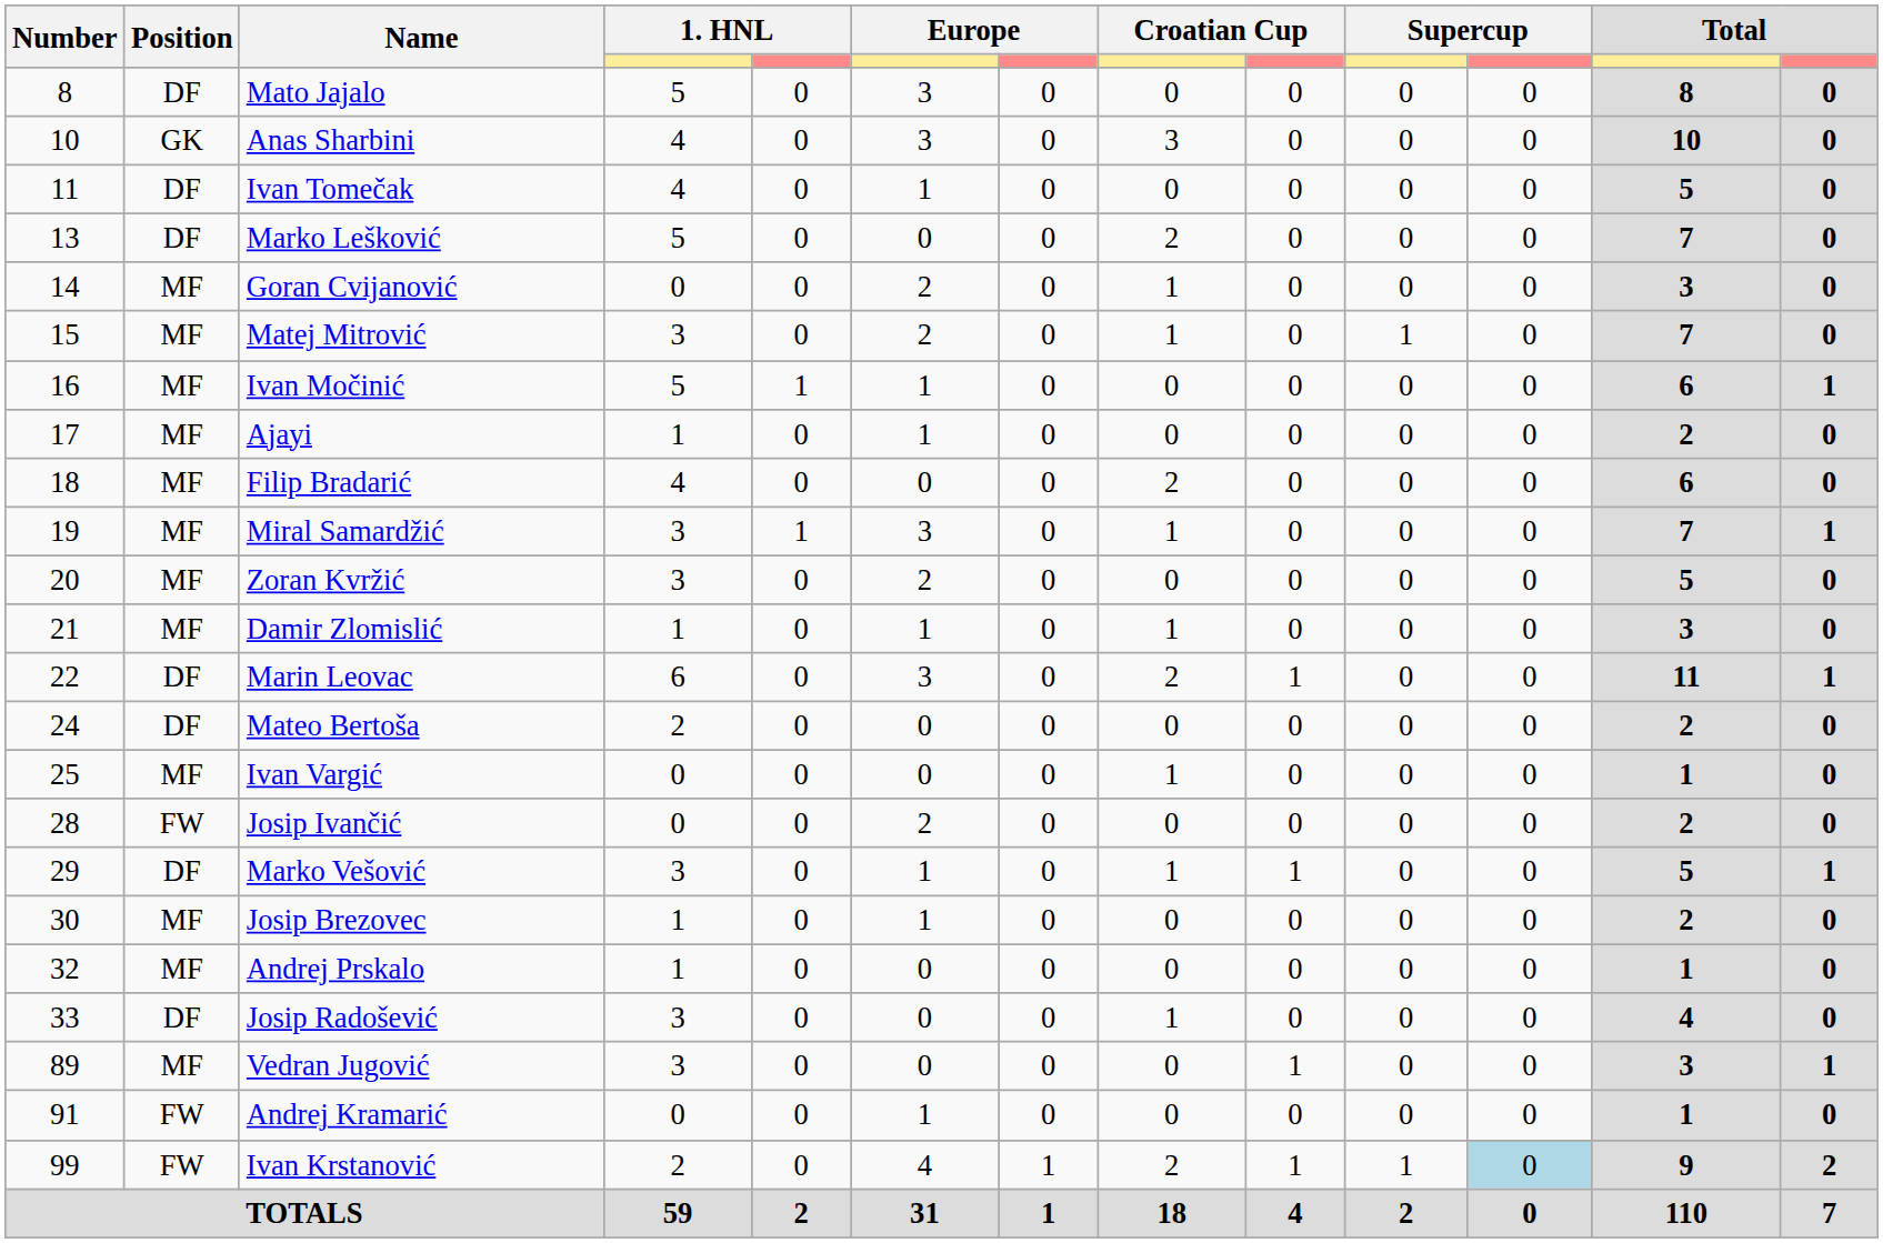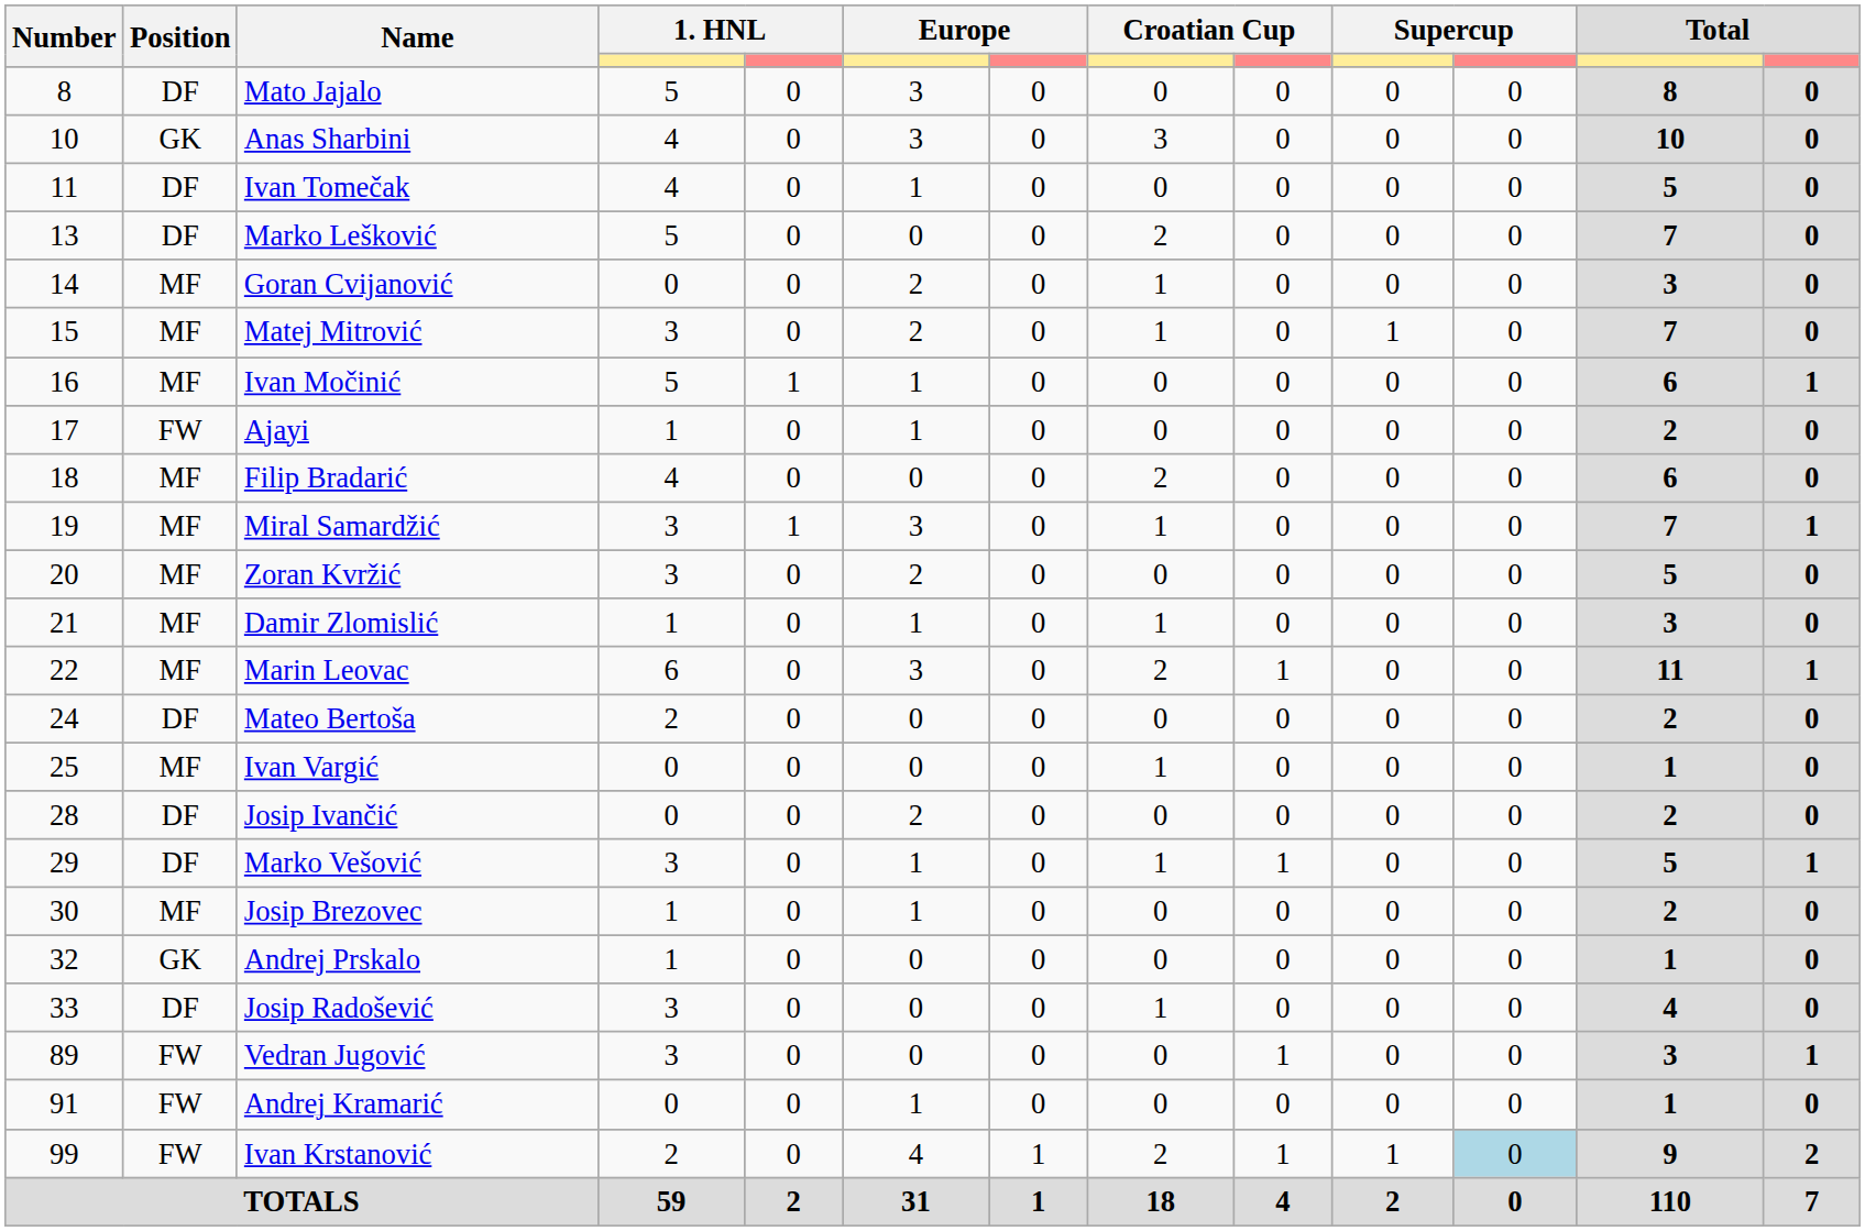Ajayi | Position: MF -> FW
Marin Leovac | Position: DF -> MF
Josip Ivančić | Position: FW -> DF
Andrej Prskalo | Position: MF -> GK
Vedran Jugović | Position: MF -> FW
